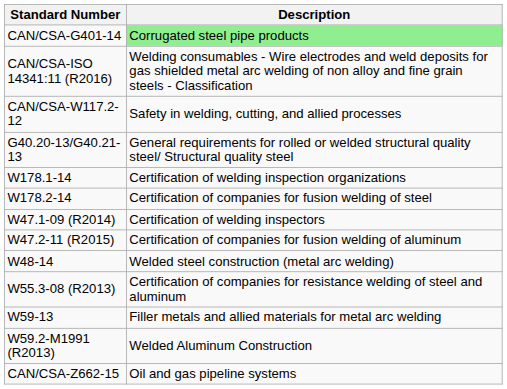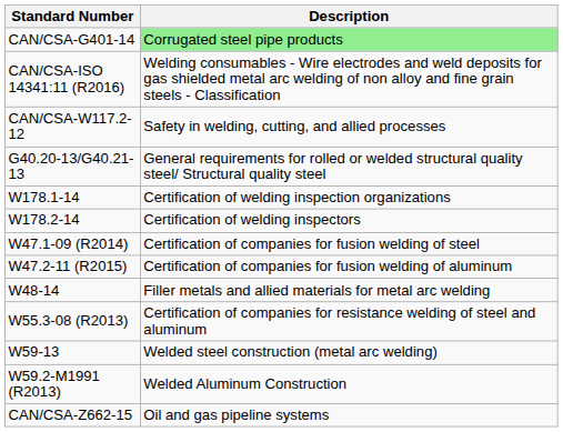W178.2-14 | Description: Certification of companies for fusion welding of steel -> Certification of welding inspectors
W47.1-09 (R2014) | Description: Certification of welding inspectors -> Certification of companies for fusion welding of steel
W48-14 | Description: Welded steel construction (metal arc welding) -> Filler metals and allied materials for metal arc welding
W59-13 | Description: Filler metals and allied materials for metal arc welding -> Welded steel construction (metal arc welding)
